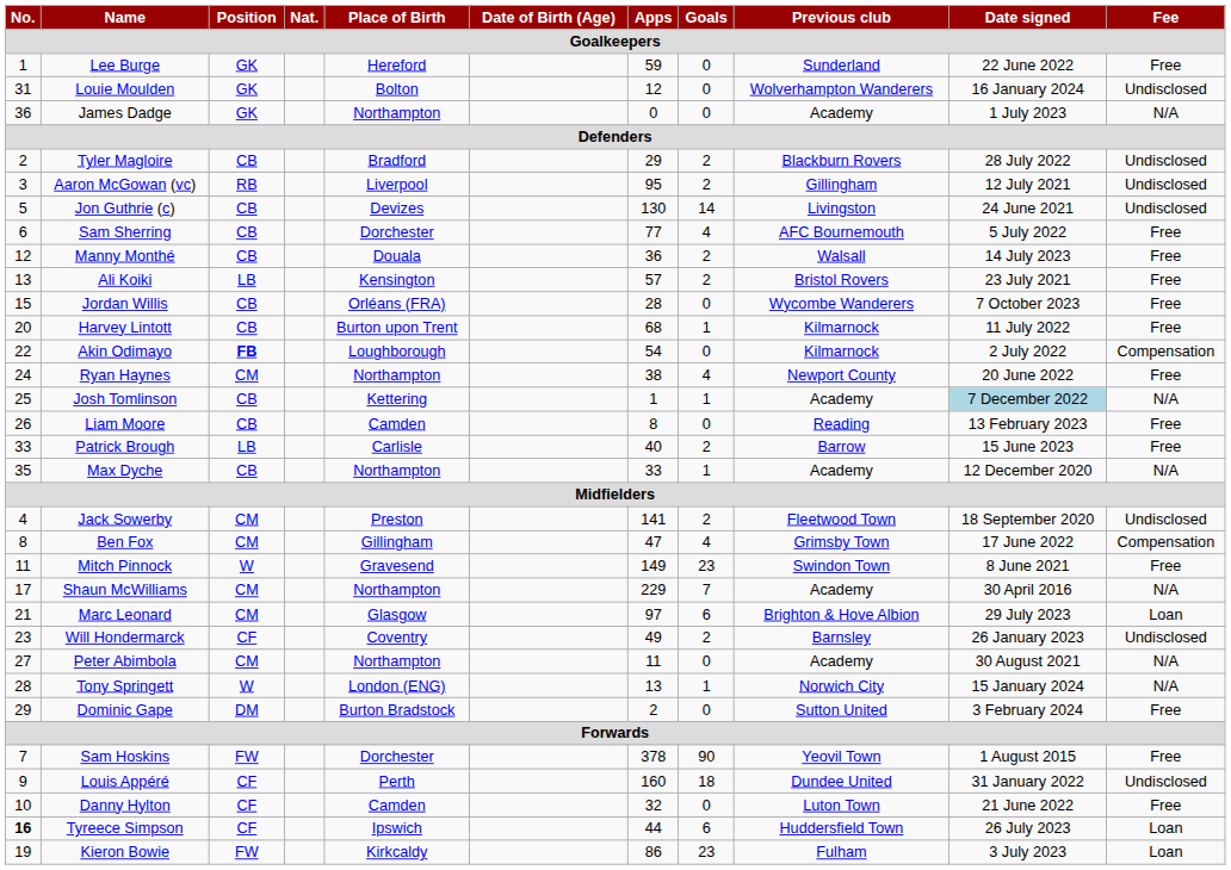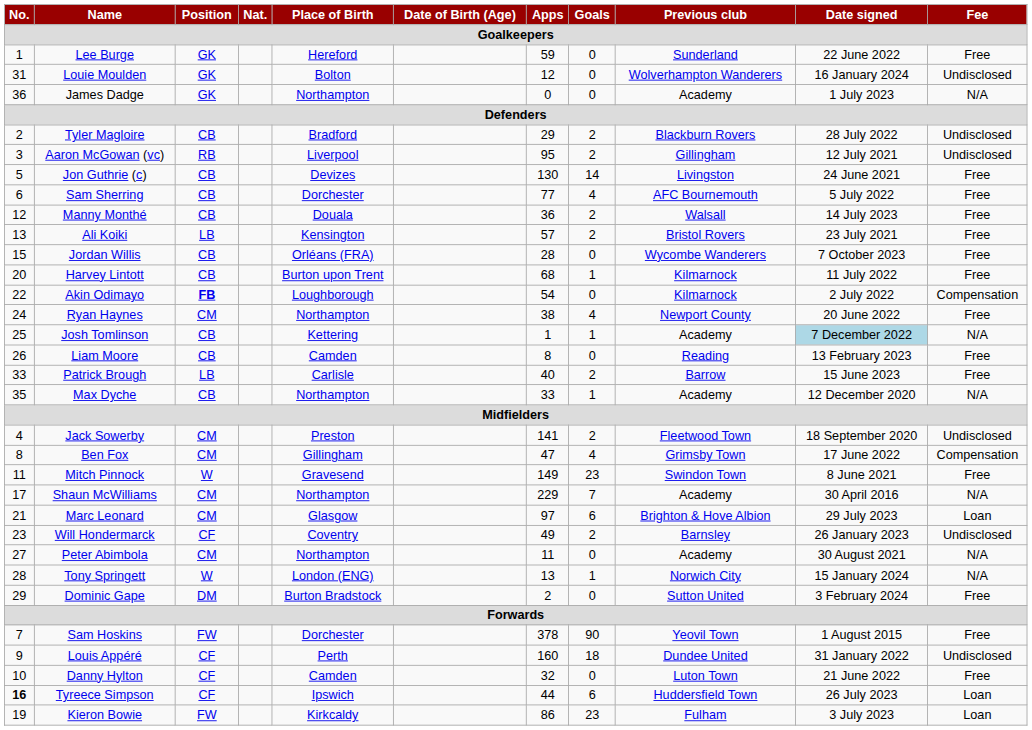Jon Guthrie (c) | Fee: Undisclosed -> Free
